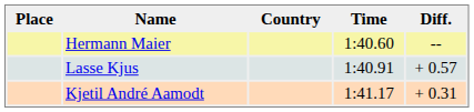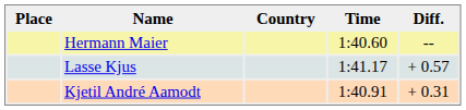Lasse Kjus | Time: 1:40.91 -> 1:41.17
Kjetil André Aamodt | Time: 1:41.17 -> 1:40.91
